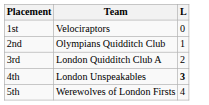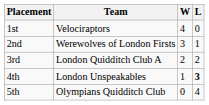+ column: W | 4 | 3 | 2 | 1 | 0
2nd | Team: Olympians Quidditch Club -> Werewolves of London Firsts
5th | Team: Werewolves of London Firsts -> Olympians Quidditch Club
